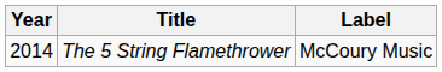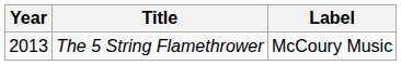The 5 String Flamethrower | Year: 2014 -> 2013
